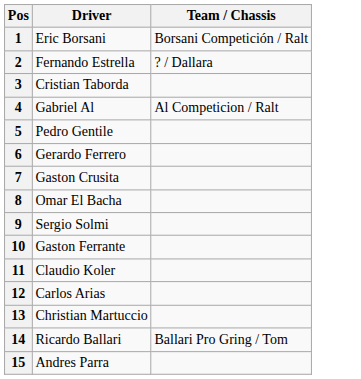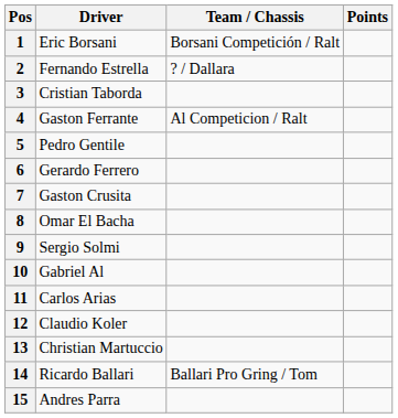+ column: Points
4 | Driver: Gabriel Al -> Gaston Ferrante
10 | Driver: Gaston Ferrante -> Gabriel Al
11 | Driver: Claudio Koler -> Carlos Arias
12 | Driver: Carlos Arias -> Claudio Koler
